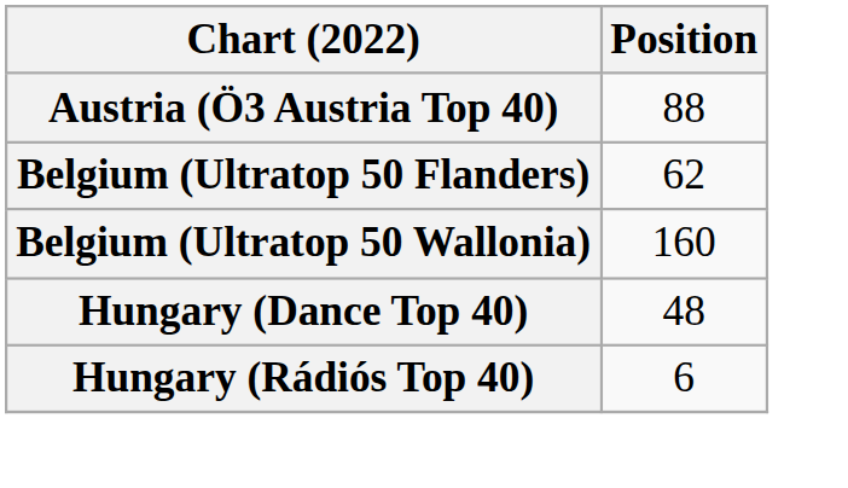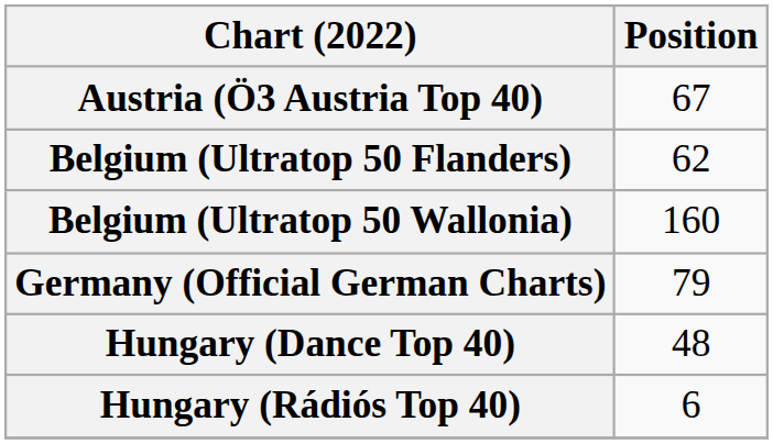Austria (Ö3 Austria Top 40) | Position: 88 -> 67
+ row: Germany (Official German Charts) | 79
